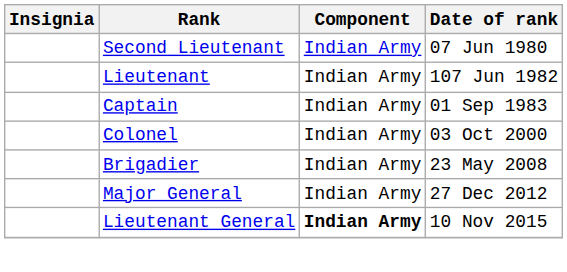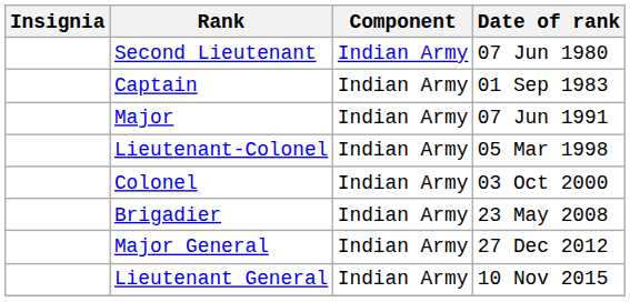- row: Lieutenant | Indian Army | 107 Jun 1982
+ row: Major | Indian Army | 07 Jun 1991
+ row: Lieutenant-Colonel | Indian Army | 05 Mar 1998
Lieutenant General | Component: bold -> normal
